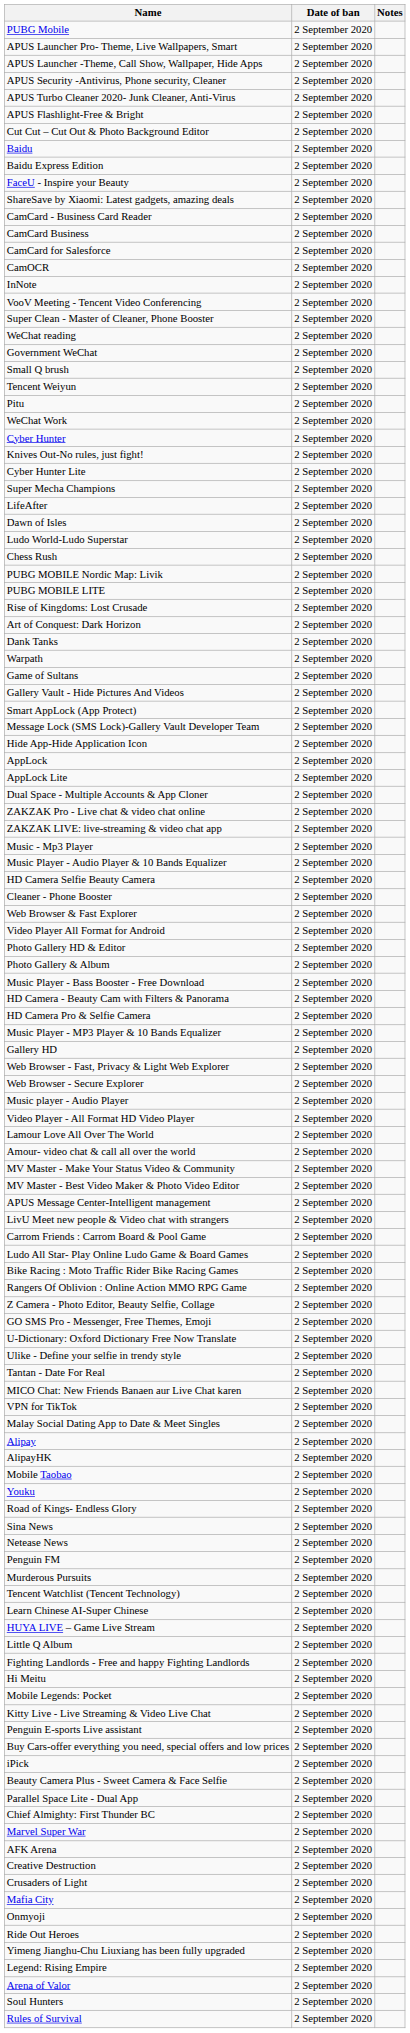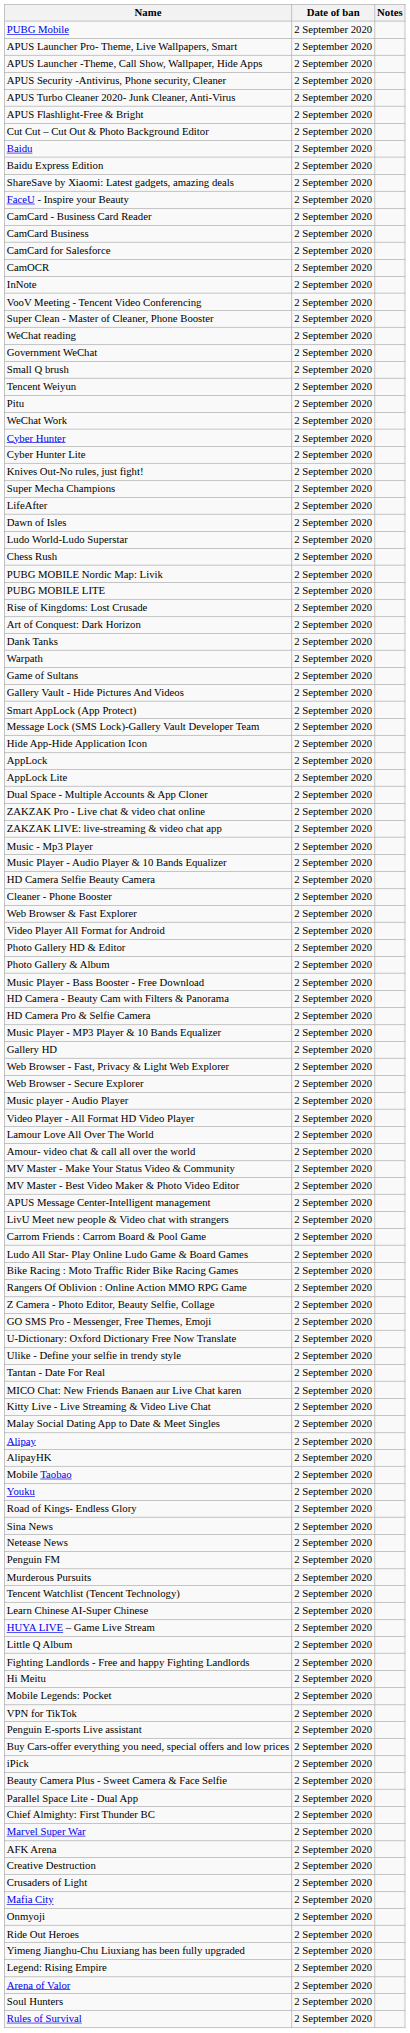rows swapped: FaceU - Inspire your Beauty <-> ShareSave by Xiaomi: Latest gadgets, amazing deals
rows swapped: Cyber Hunter Lite <-> Knives Out-No rules, just fight!
rows swapped: Kitty Live - Live Streaming & Video Live Chat <-> VPN for TikTok
